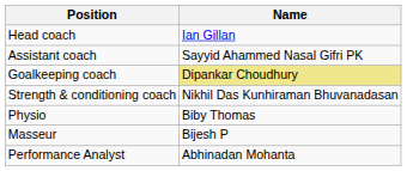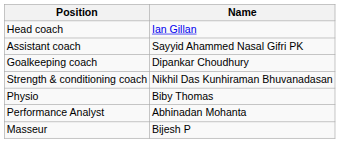Goalkeeping coach | Name: khaki background -> no background
rows swapped: Performance Analyst <-> Masseur
